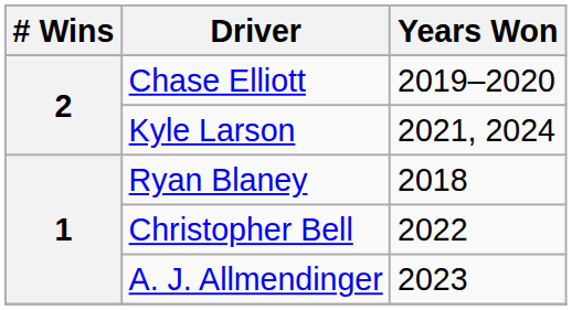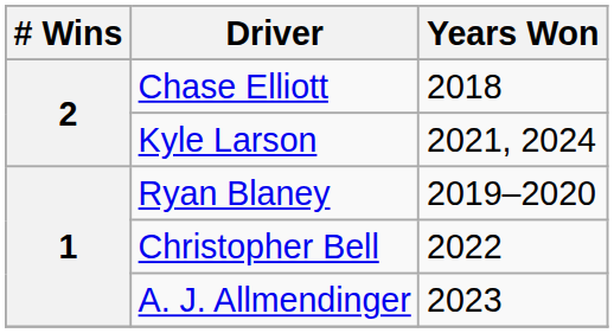Chase Elliott | Years Won: 2019–2020 -> 2018
Ryan Blaney | Years Won: 2018 -> 2019–2020
